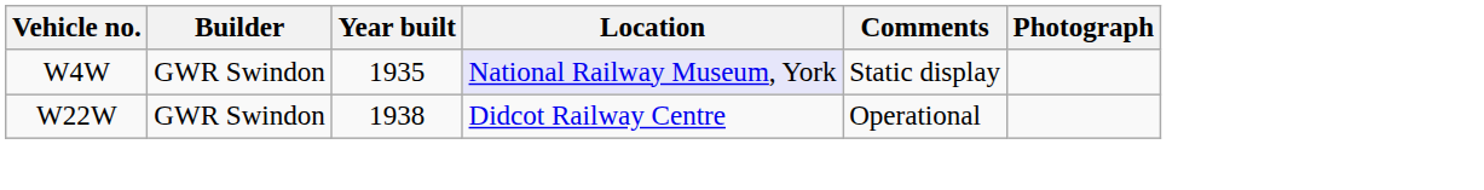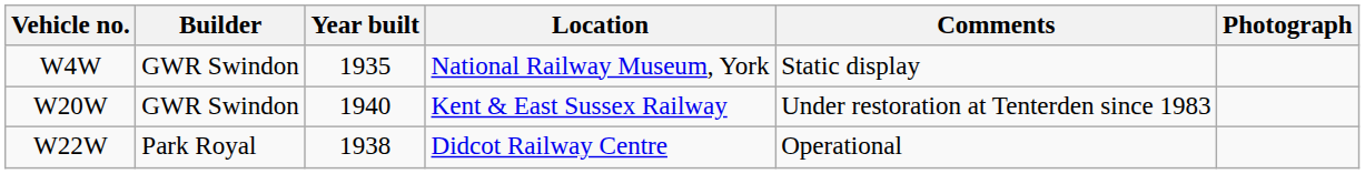W4W | Location: lavender background -> no background
+ row: W20W | GWR Swindon | 1940 | Kent & East Sussex Railway | Under restoration at Tenterden since 1983
W22W | Builder: GWR Swindon -> Park Royal
